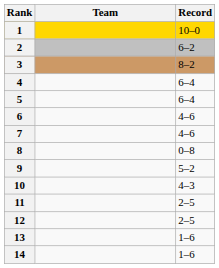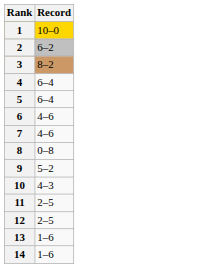- column: Team
